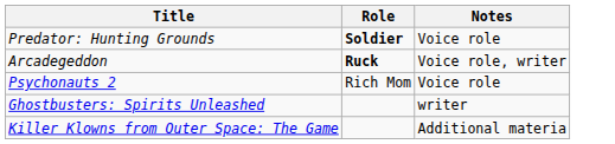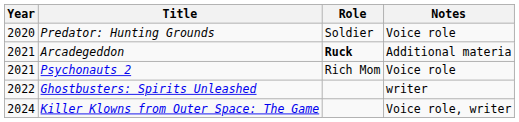+ column: Year | 2020 | 2021 | 2021 | 2022 | 2024
Predator: Hunting Grounds | Role: bold -> normal
Arcadegeddon | Notes: Voice role, writer -> Additional materia
Killer Klowns from Outer Space: The Game | Notes: Additional materia -> Voice role, writer
